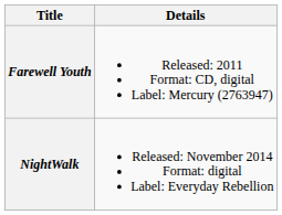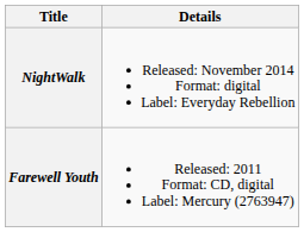rows swapped: Farewell Youth <-> NightWalk
